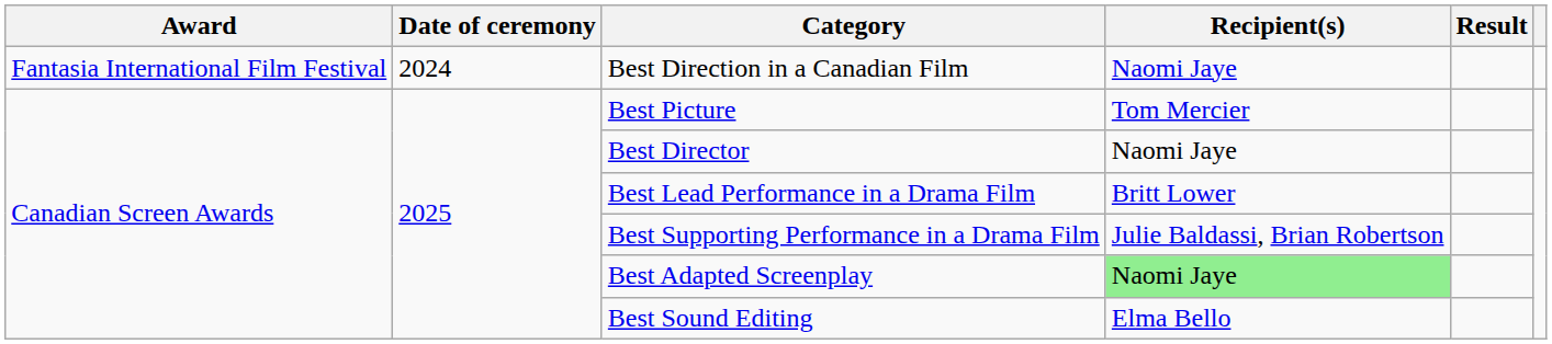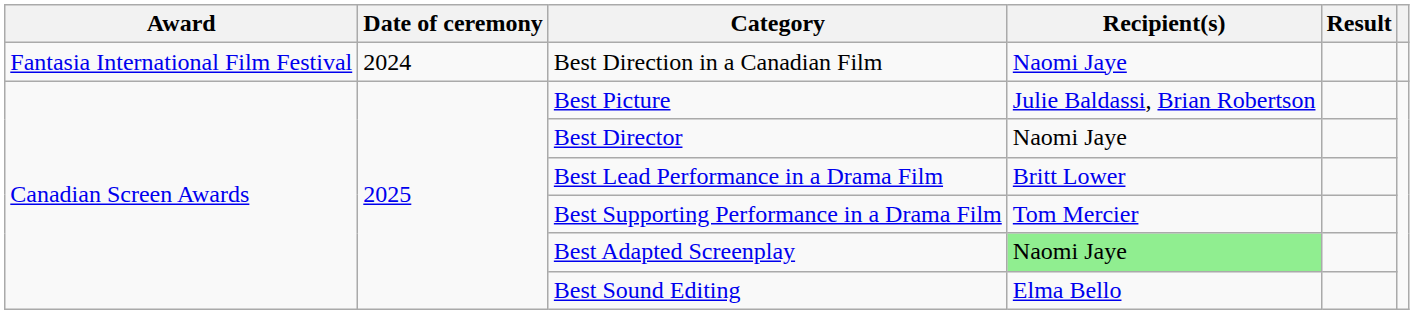Best Picture | Recipient(s): Tom Mercier -> Julie Baldassi, Brian Robertson
Best Supporting Performance in a Drama Film | Recipient(s): Julie Baldassi, Brian Robertson -> Tom Mercier
